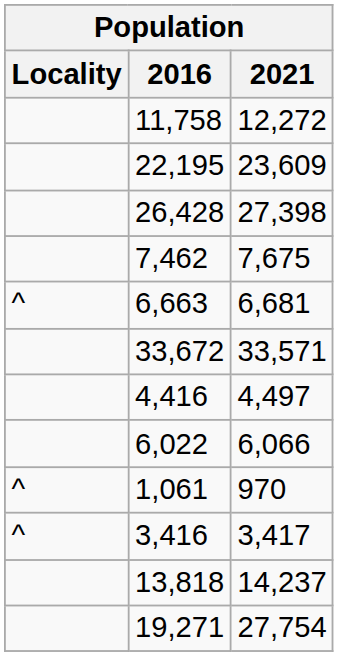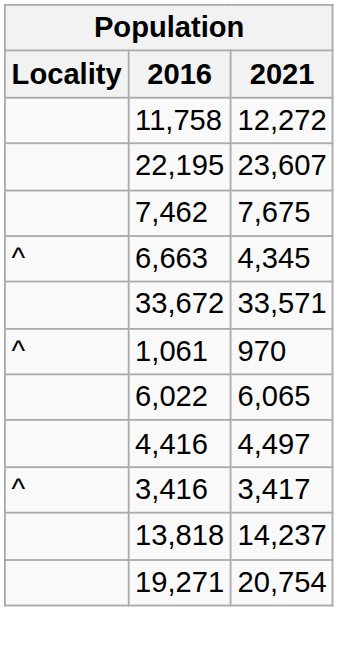22,195 | 2021: 23,609 -> 23,607
- row: 26,428 | 27,398
6,663 | 2021: 6,681 -> 4,345
rows swapped: 1,061 <-> 4,416
6,022 | 2021: 6,066 -> 6,065
19,271 | 2021: 27,754 -> 20,754
